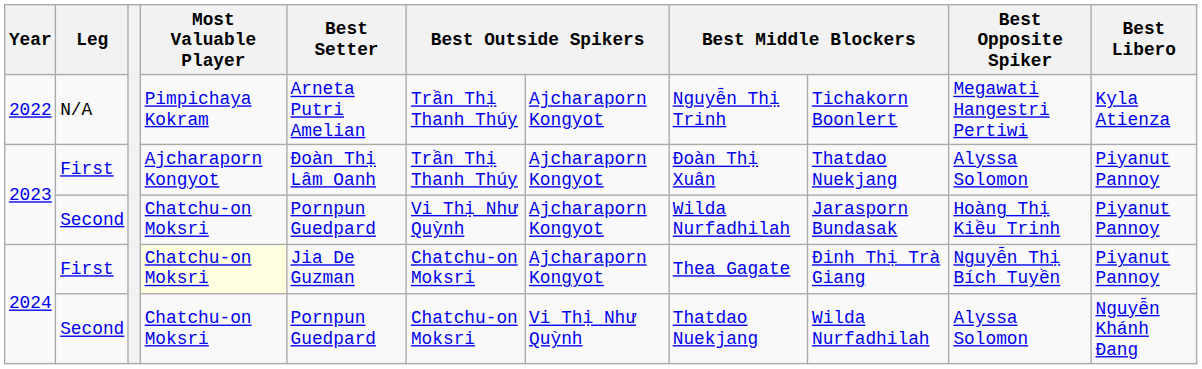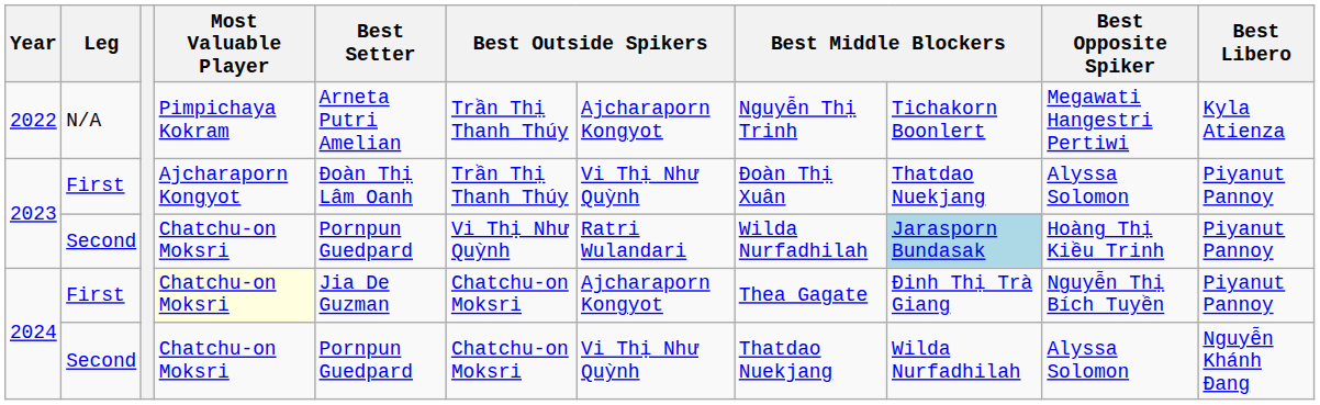2023 / First | column 7: Ajcharaporn Kongyot -> Vi Thị Như Quỳnh
2023 / Second | column 7: Ajcharaporn Kongyot -> Ratri Wulandari
2023 / Second | column 9: no background -> lightblue background
